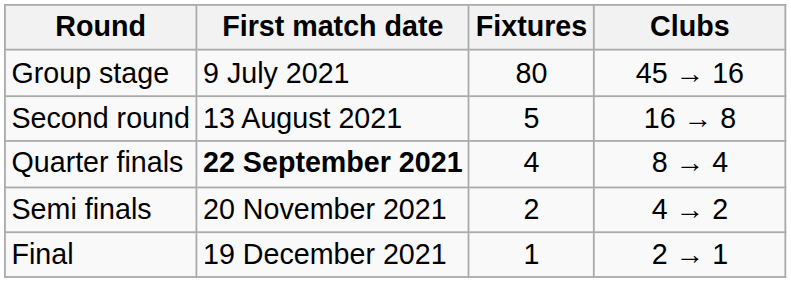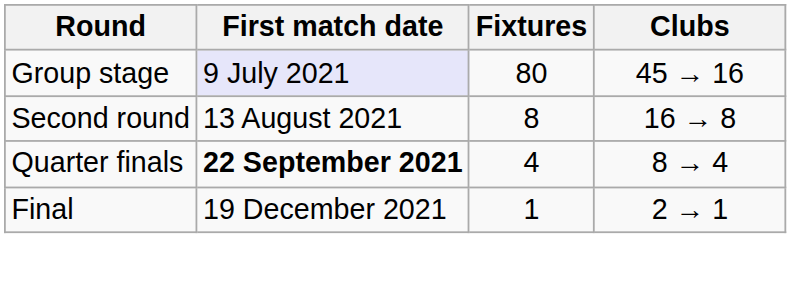Group stage | First match date: no background -> lavender background
Second round | Fixtures: 5 -> 8
- row: Semi finals | 20 November 2021 | 2 | 4 → 2
